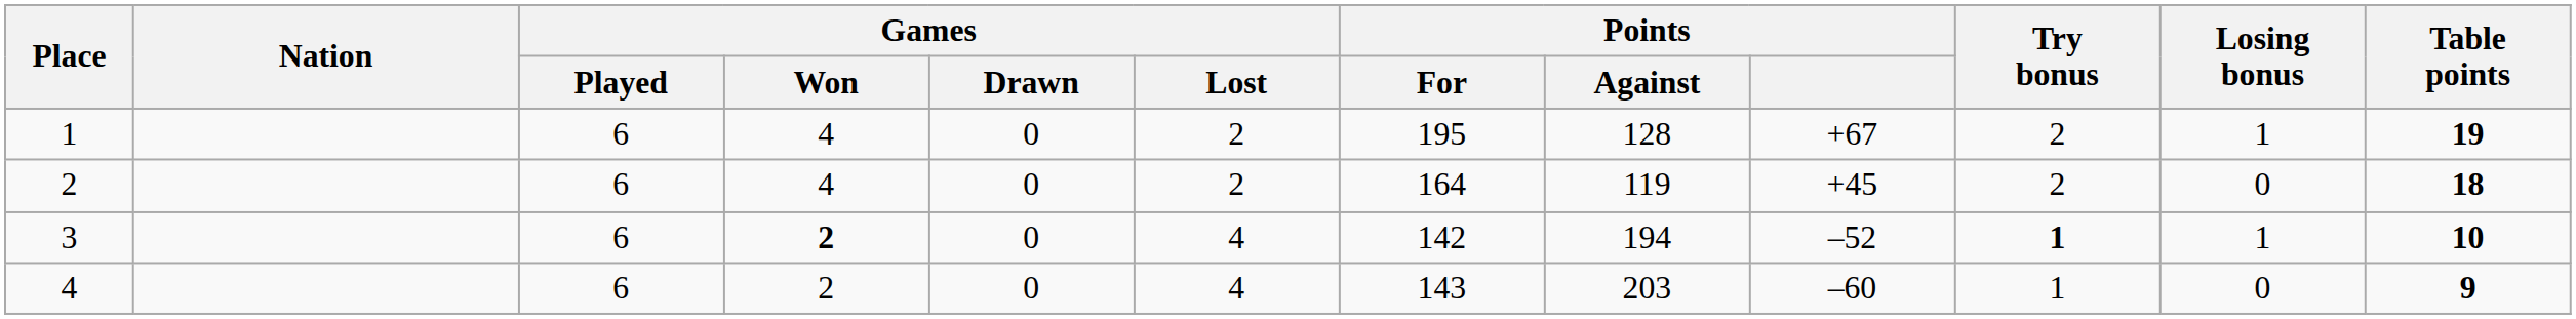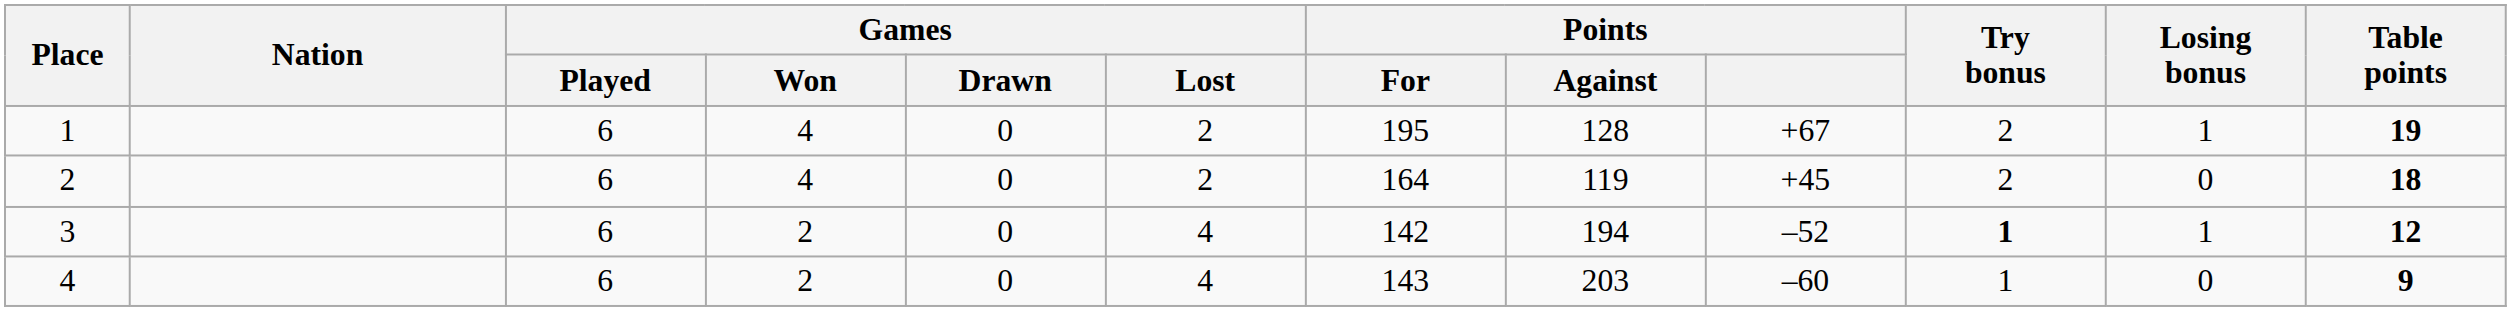3 | Games / Won: bold -> normal
3 | Table points: 10 -> 12
